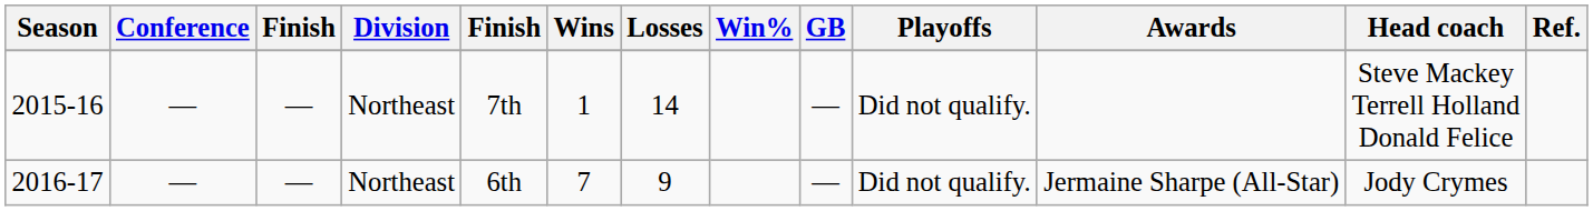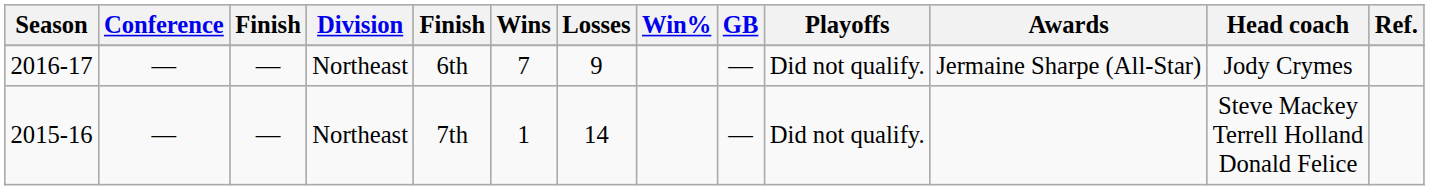rows swapped: 2015-16 <-> 2016-17
